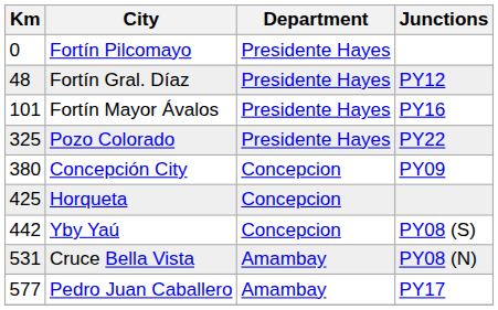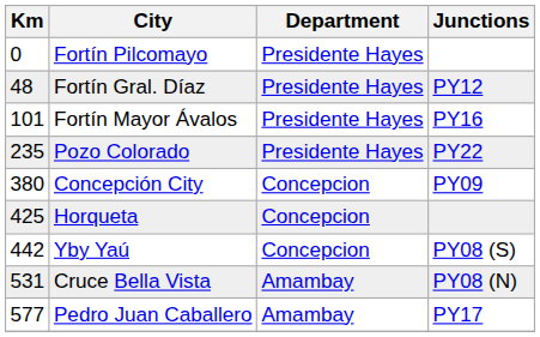Pozo Colorado | Km: 325 -> 235
